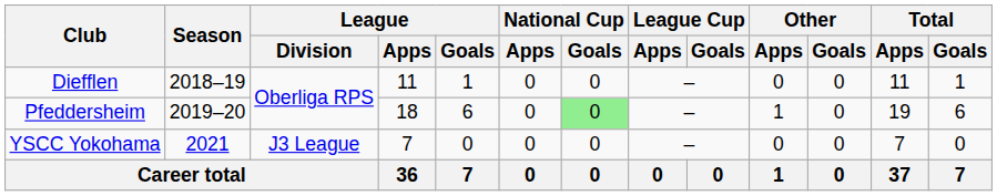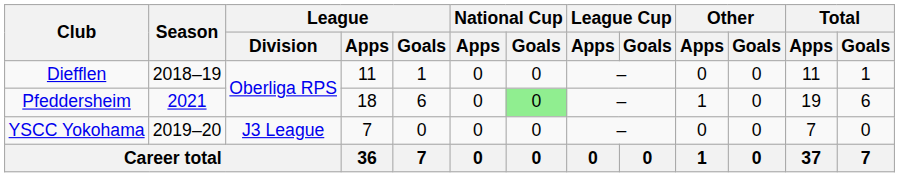Pfeddersheim | Season: 2019–20 -> 2021
YSCC Yokohama | Season: 2021 -> 2019–20
